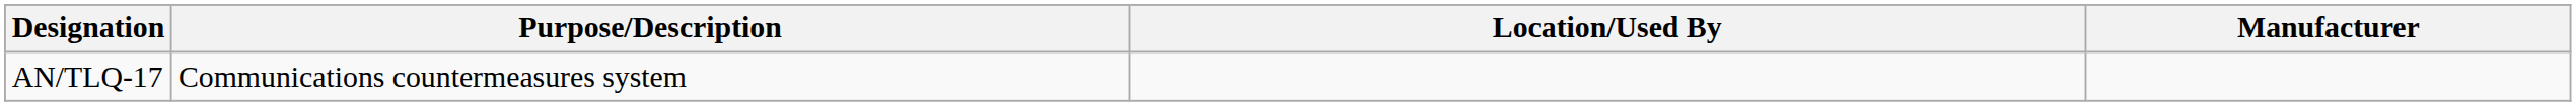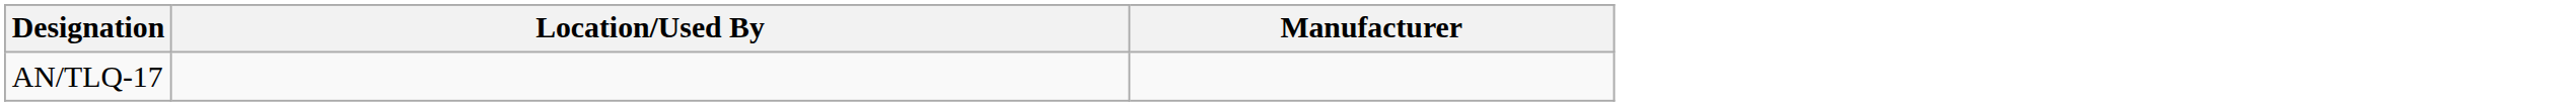- column: Purpose/Description | Communications countermeasures system
